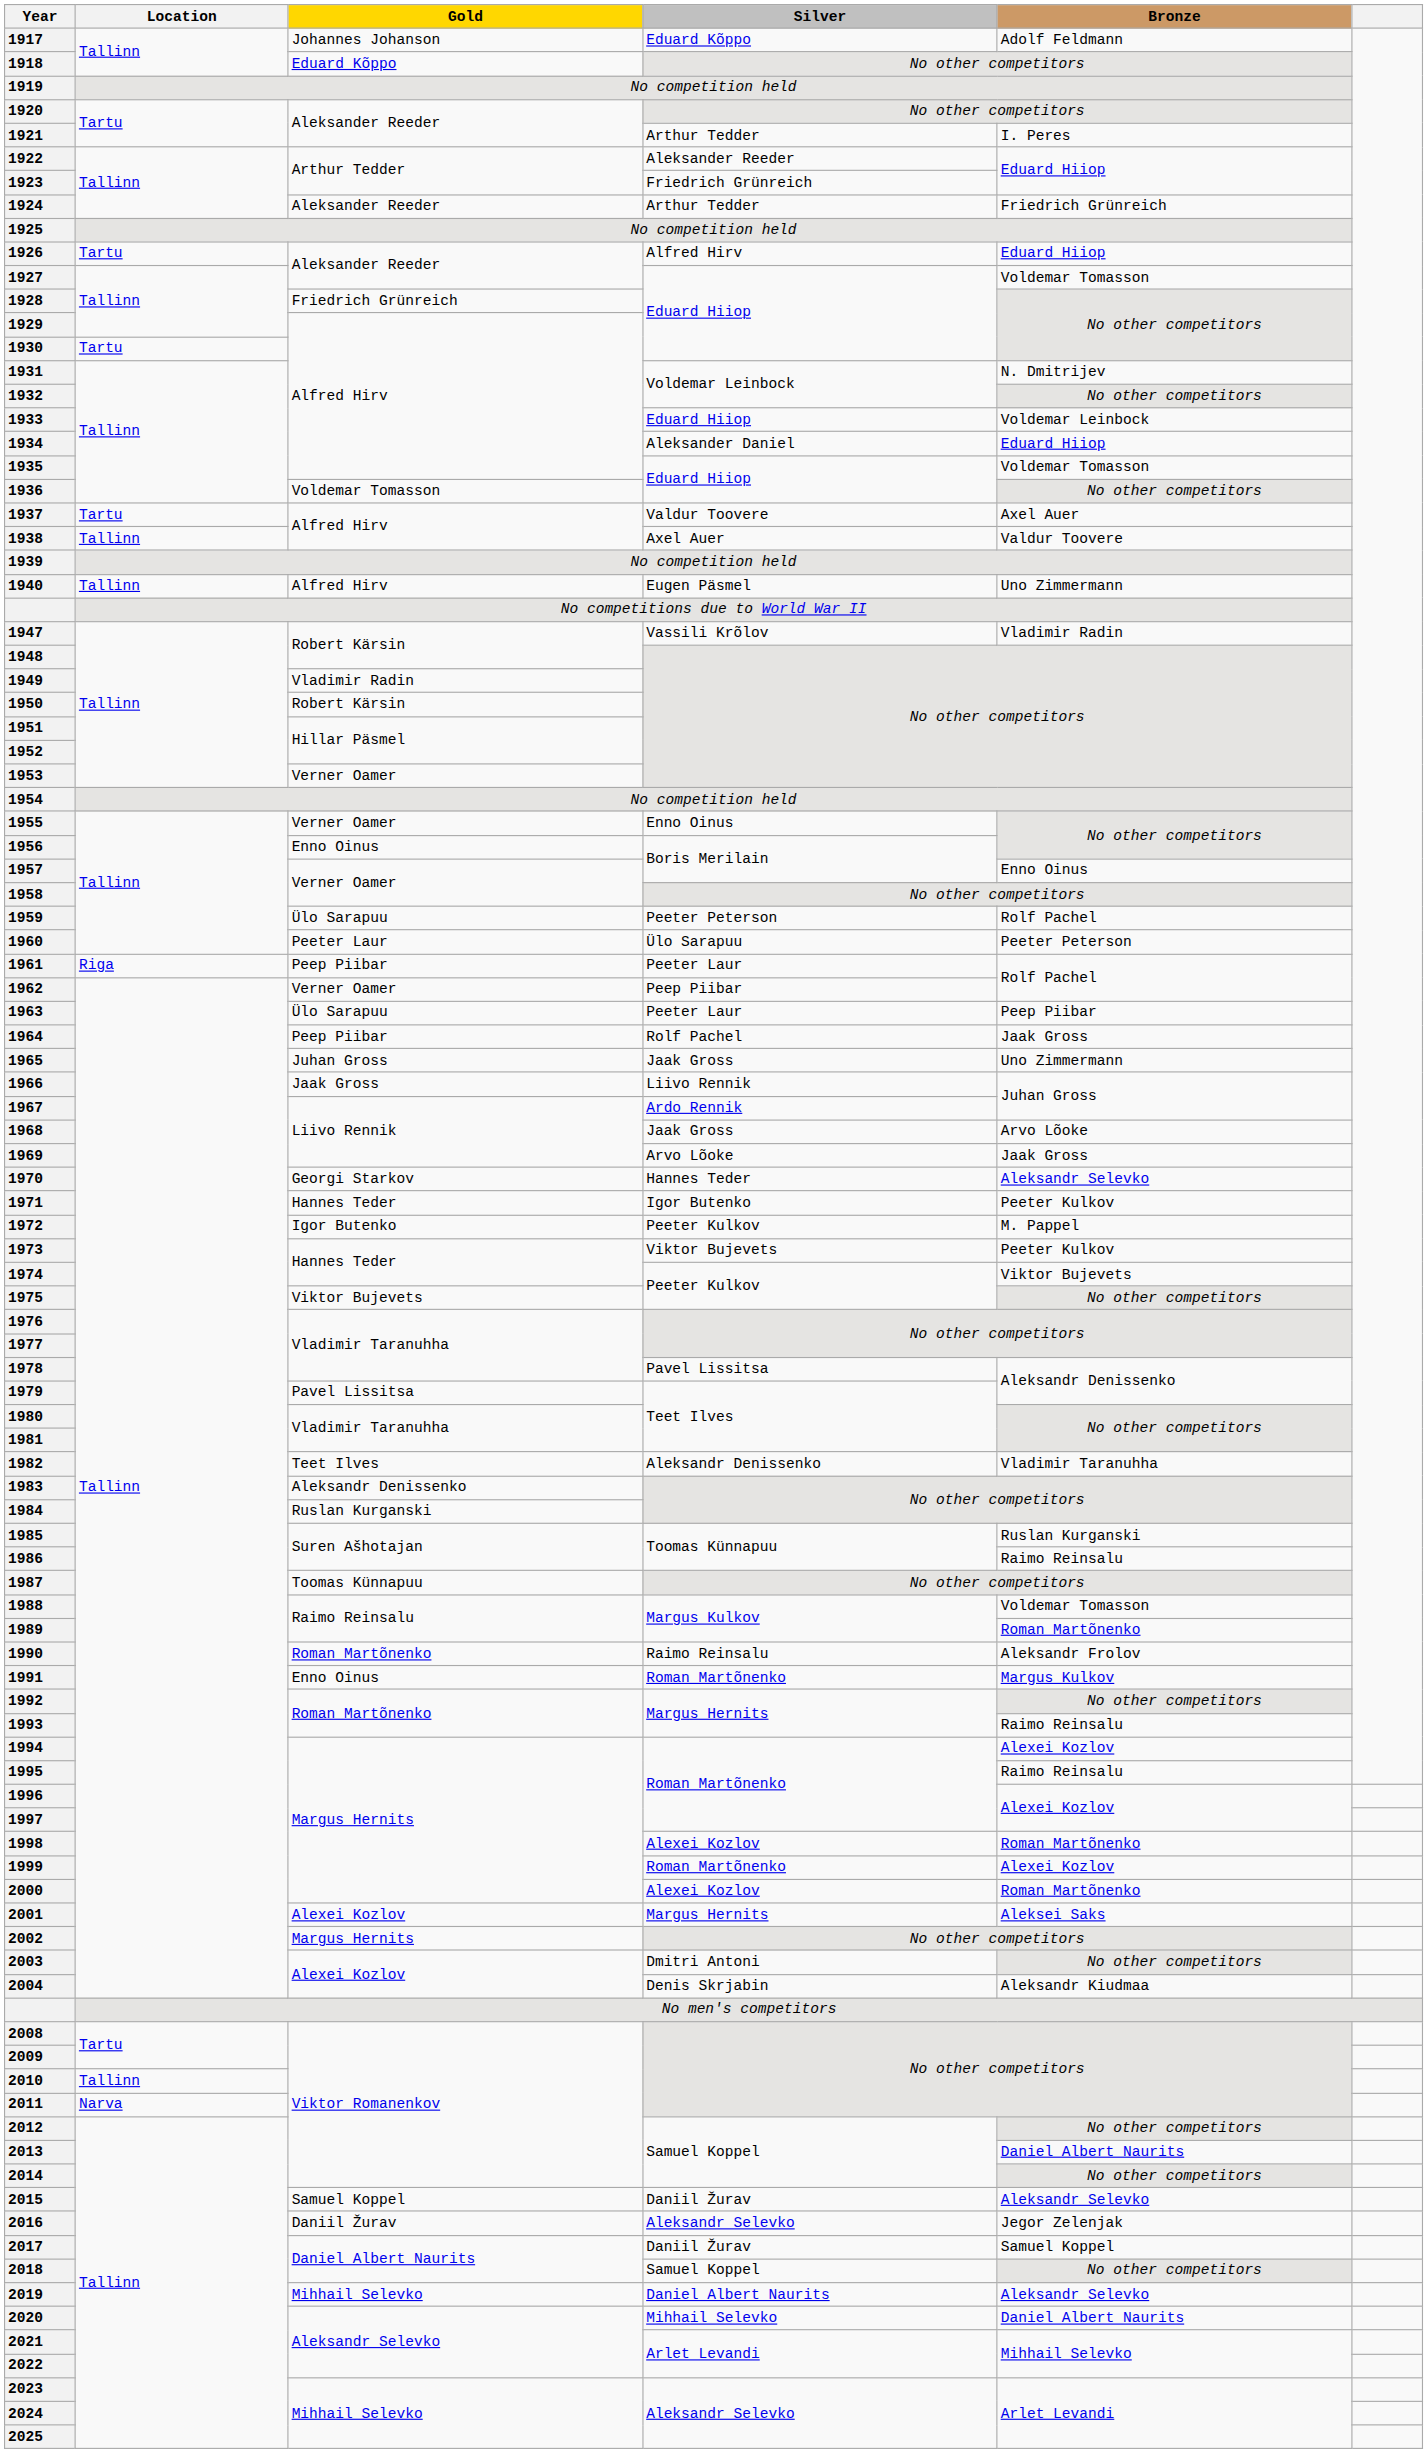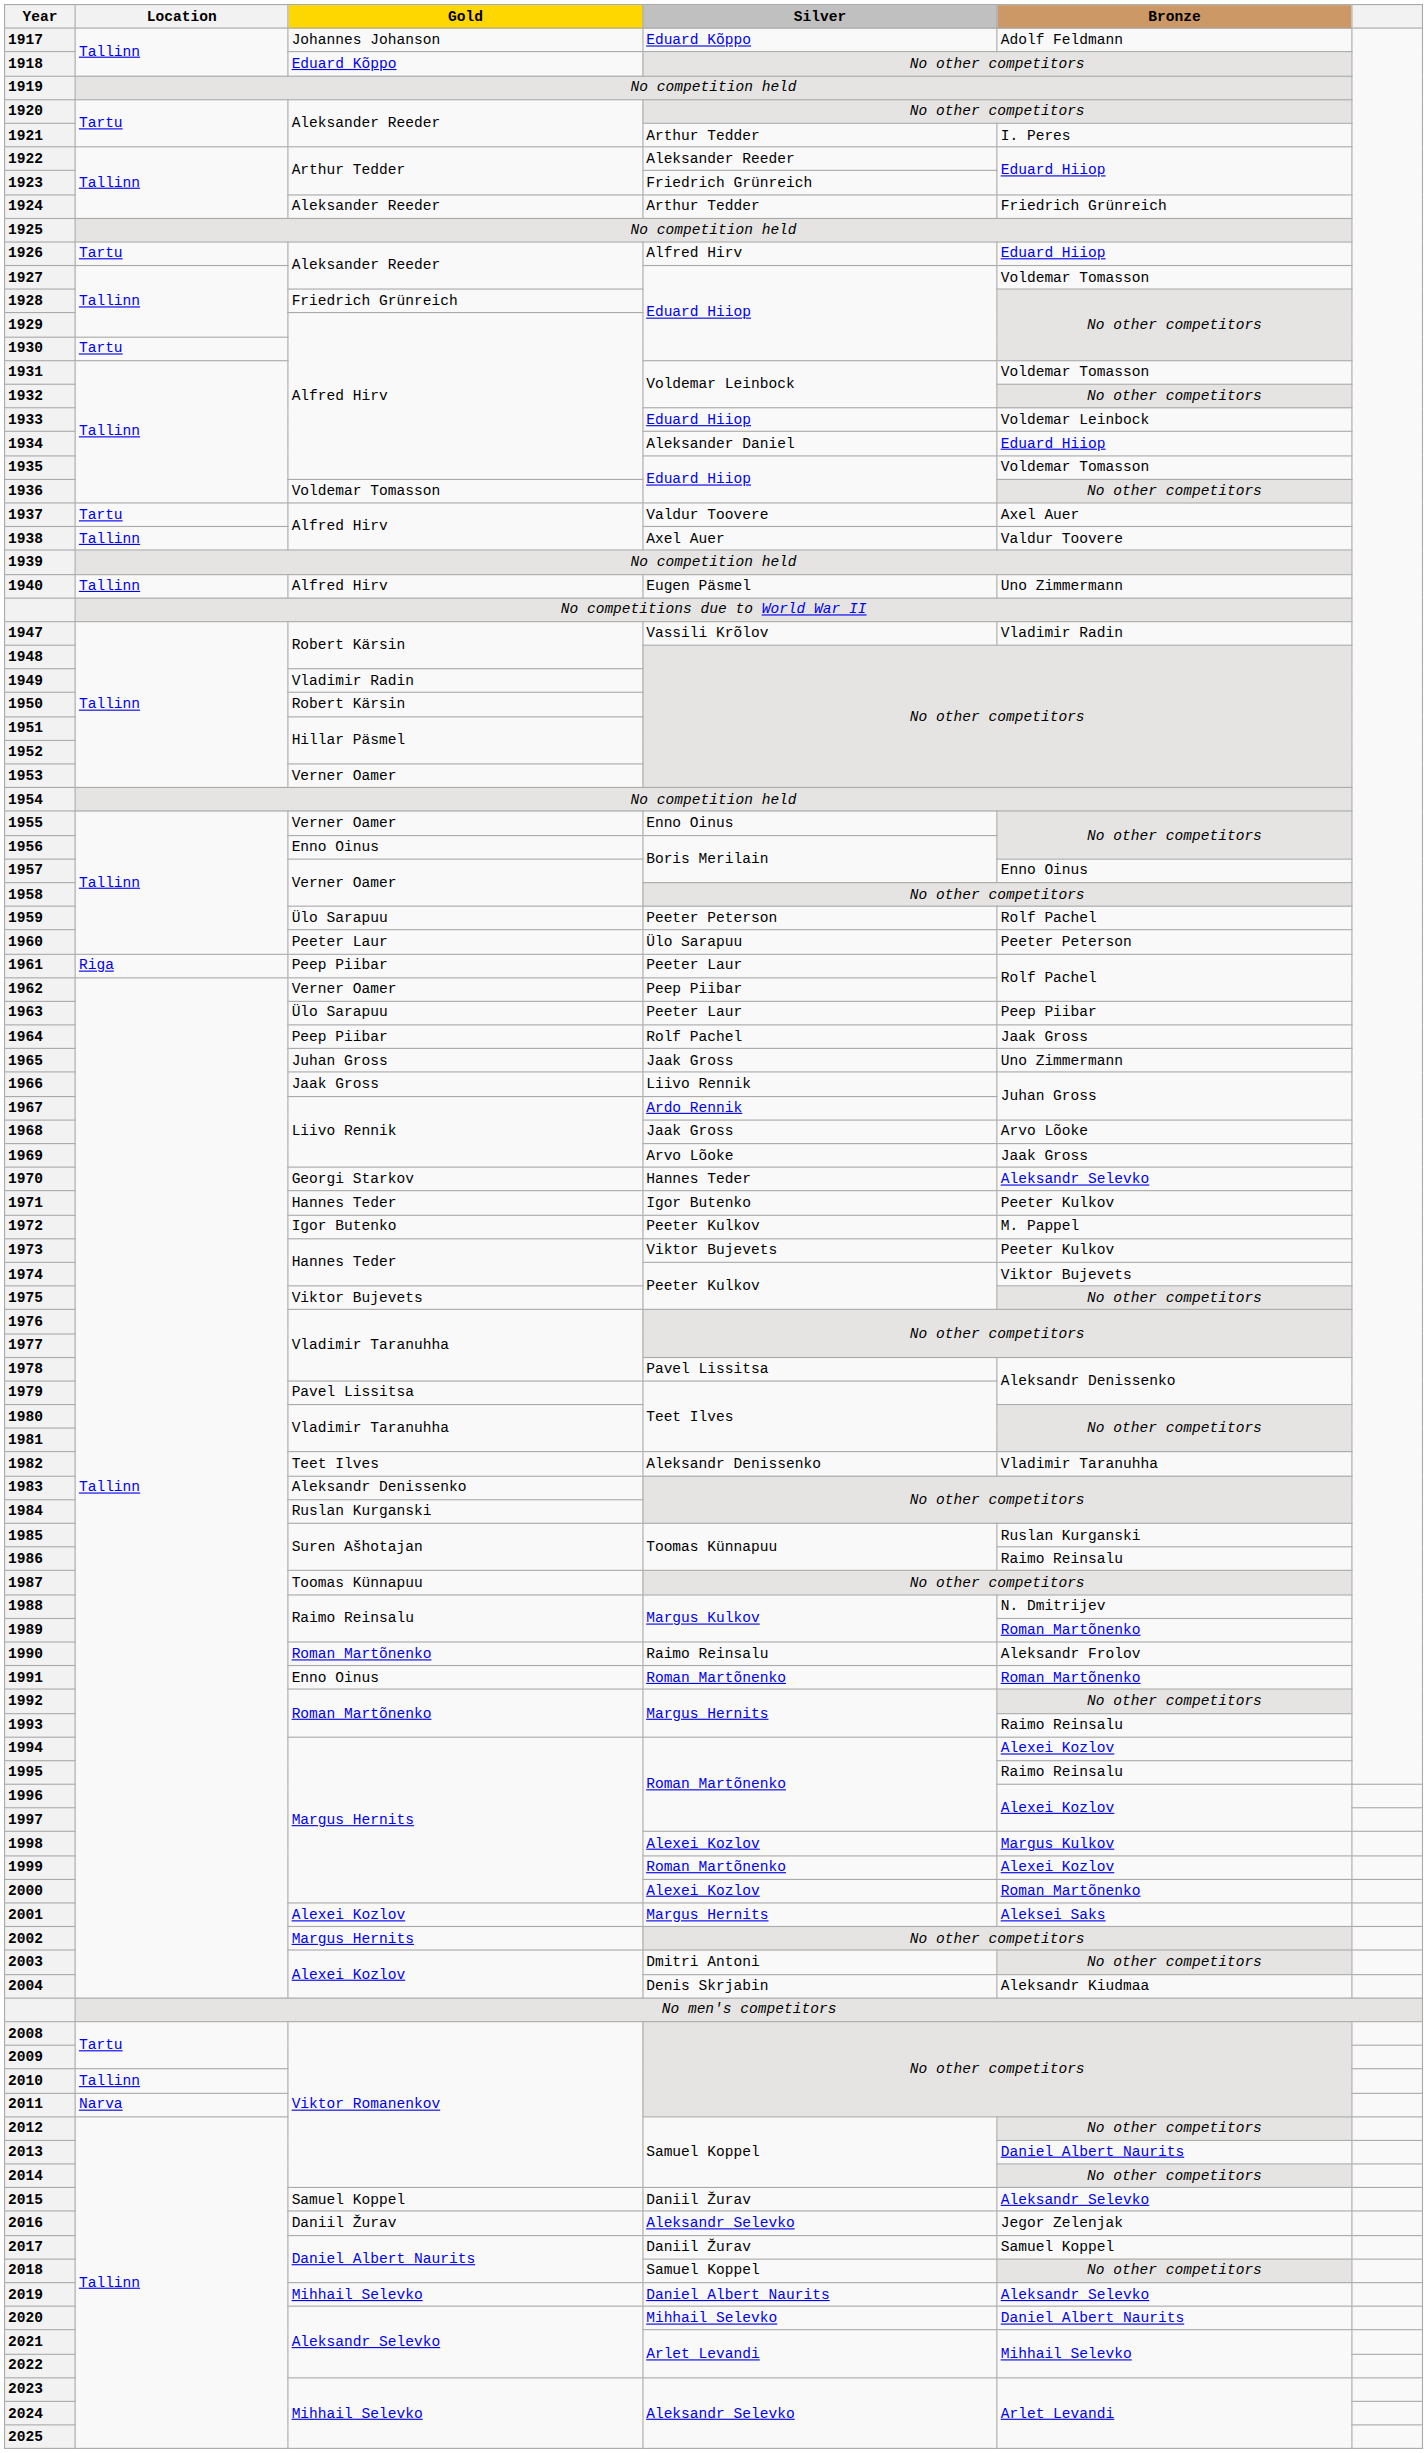1931 | Bronze: N. Dmitrijev -> Voldemar Tomasson
1988 | Bronze: Voldemar Tomasson -> N. Dmitrijev
1991 | Bronze: Margus Kulkov -> Roman Martõnenko
1998 | Bronze: Roman Martõnenko -> Margus Kulkov
